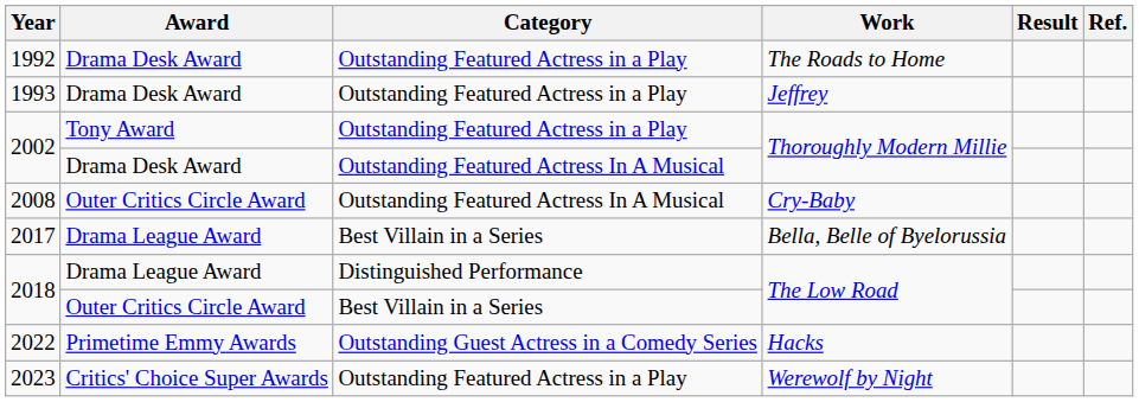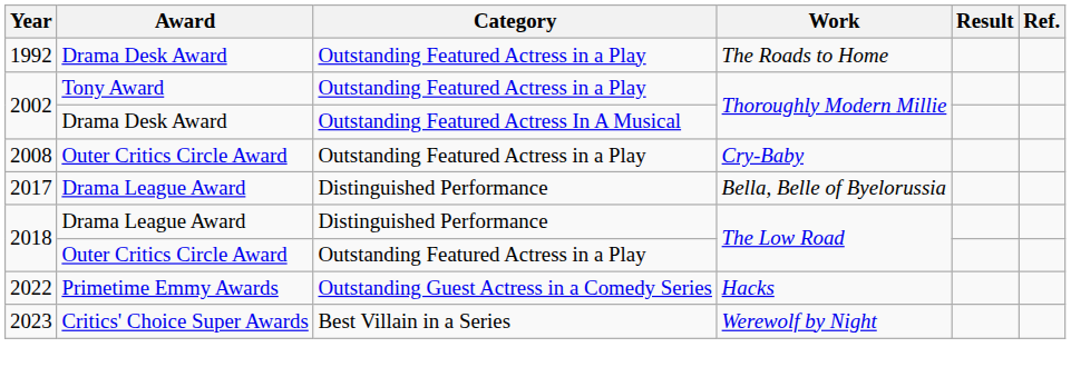- row: 1993 | Drama Desk Award | Outstanding Featured Actress in a Play | Jeffrey
2008 | Category: Outstanding Featured Actress In A Musical -> Outstanding Featured Actress in a Play
2017 | Category: Best Villain in a Series -> Distinguished Performance
2018 / Outer Critics Circle Award | Category: Best Villain in a Series -> Outstanding Featured Actress in a Play
2023 | Category: Outstanding Featured Actress in a Play -> Best Villain in a Series
